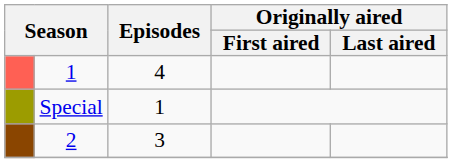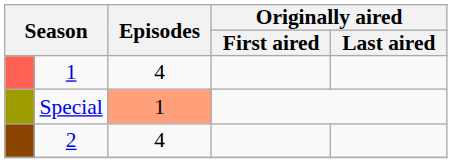Special | Episodes: no background -> lightsalmon background
2 | Episodes: 3 -> 4
